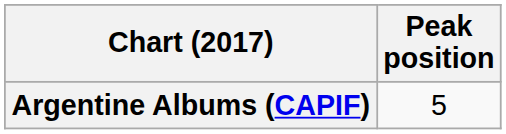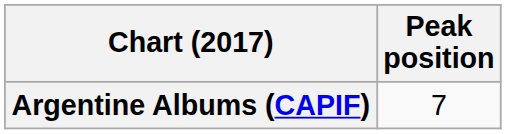Argentine Albums (CAPIF) | Peak position: 5 -> 7
